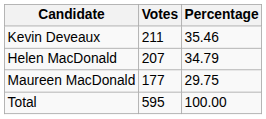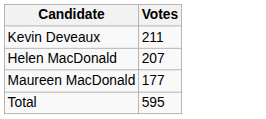- column: Percentage | 35.46 | 34.79 | 29.75 | 100.00
